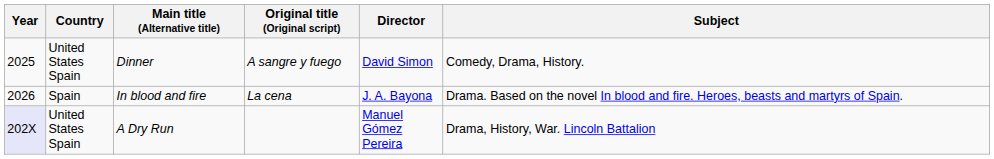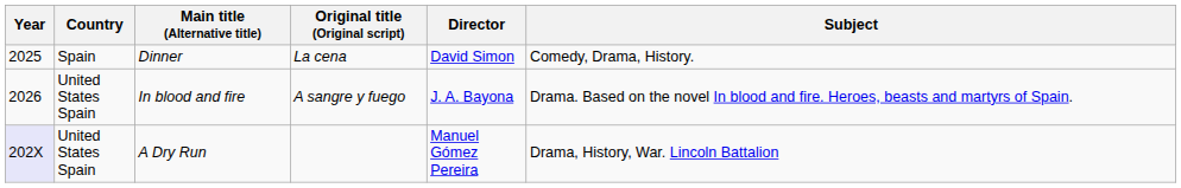Dinner | Country: United States Spain -> Spain
Dinner | Original title (Original script): A sangre y fuego -> La cena
In blood and fire | Country: Spain -> United States Spain
In blood and fire | Original title (Original script): La cena -> A sangre y fuego
